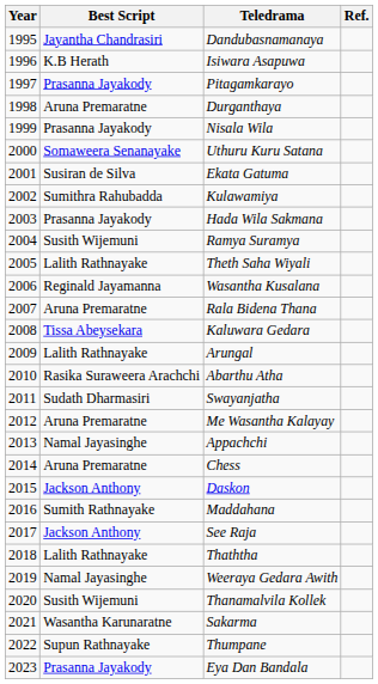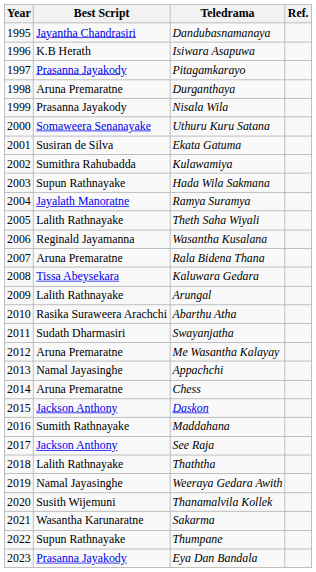Hada Wila Sakmana | Best Script: Prasanna Jayakody -> Supun Rathnayake
Ramya Suramya | Best Script: Susith Wijemuni -> Jayalath Manoratne
